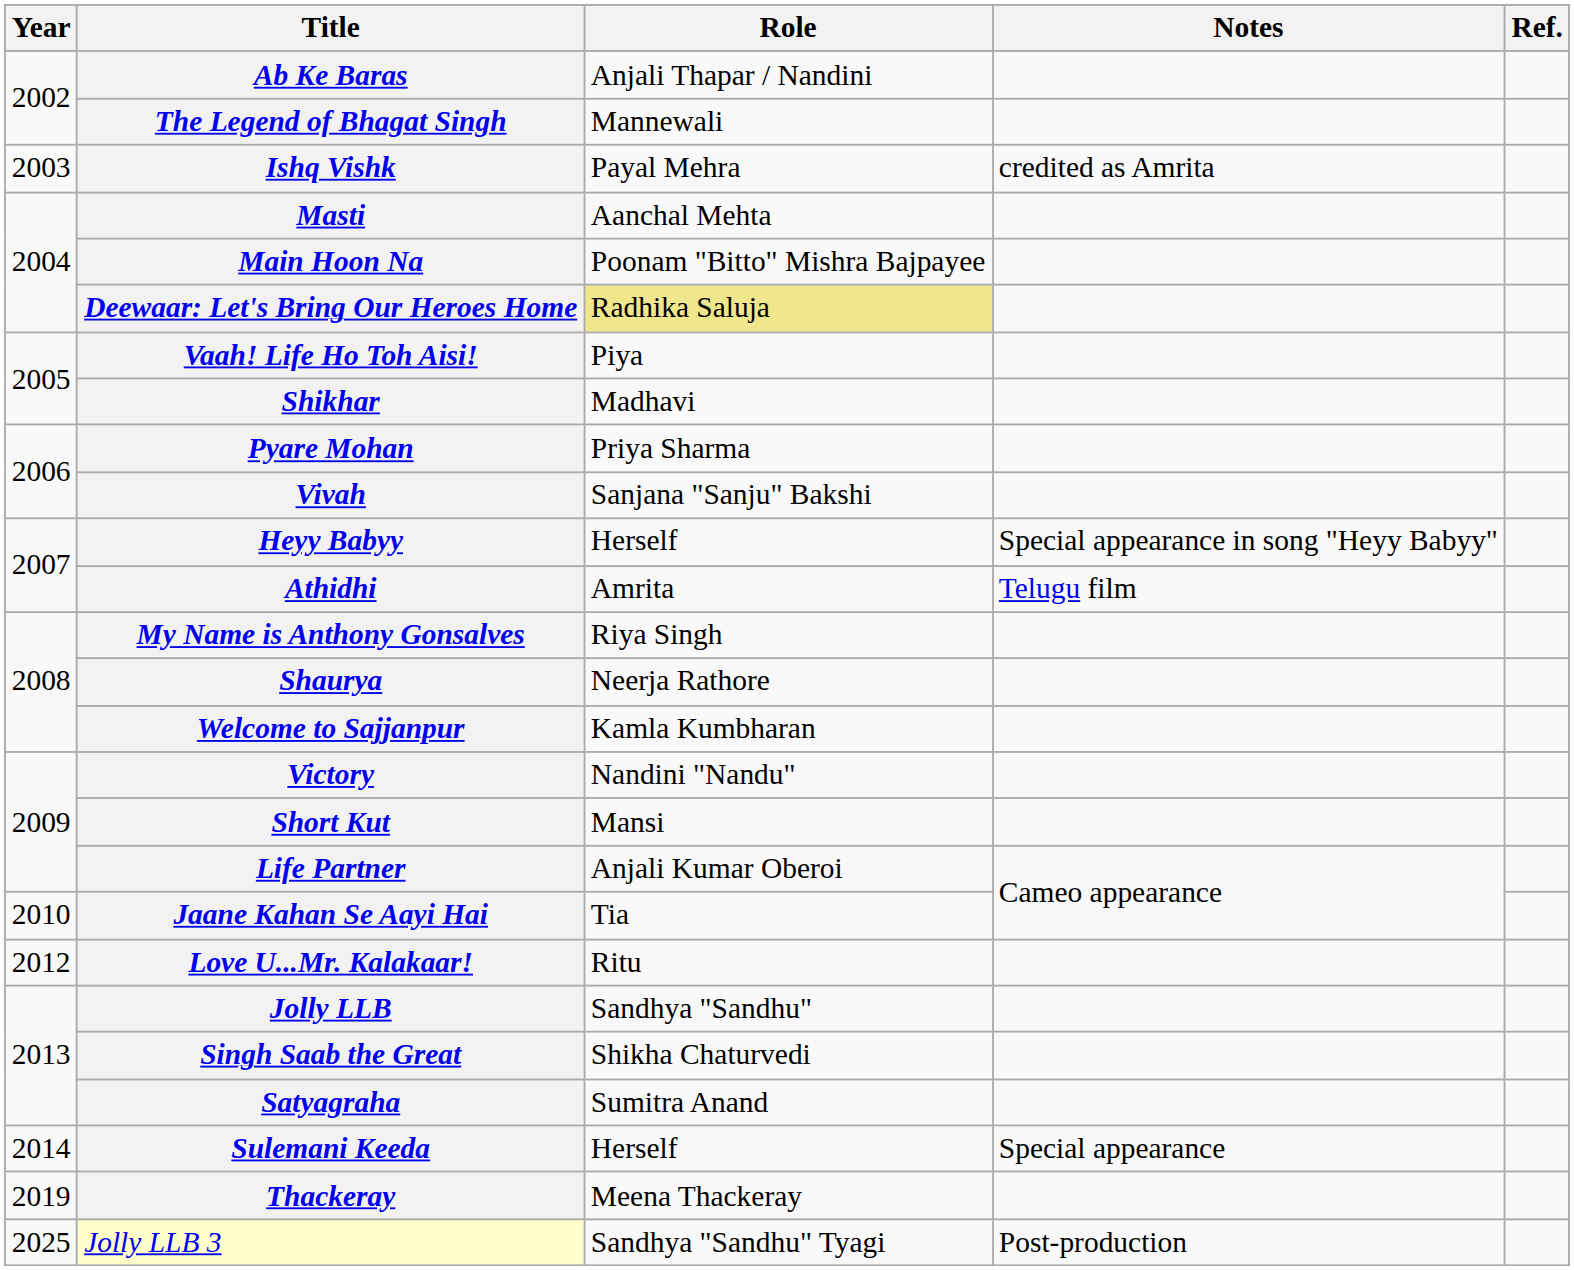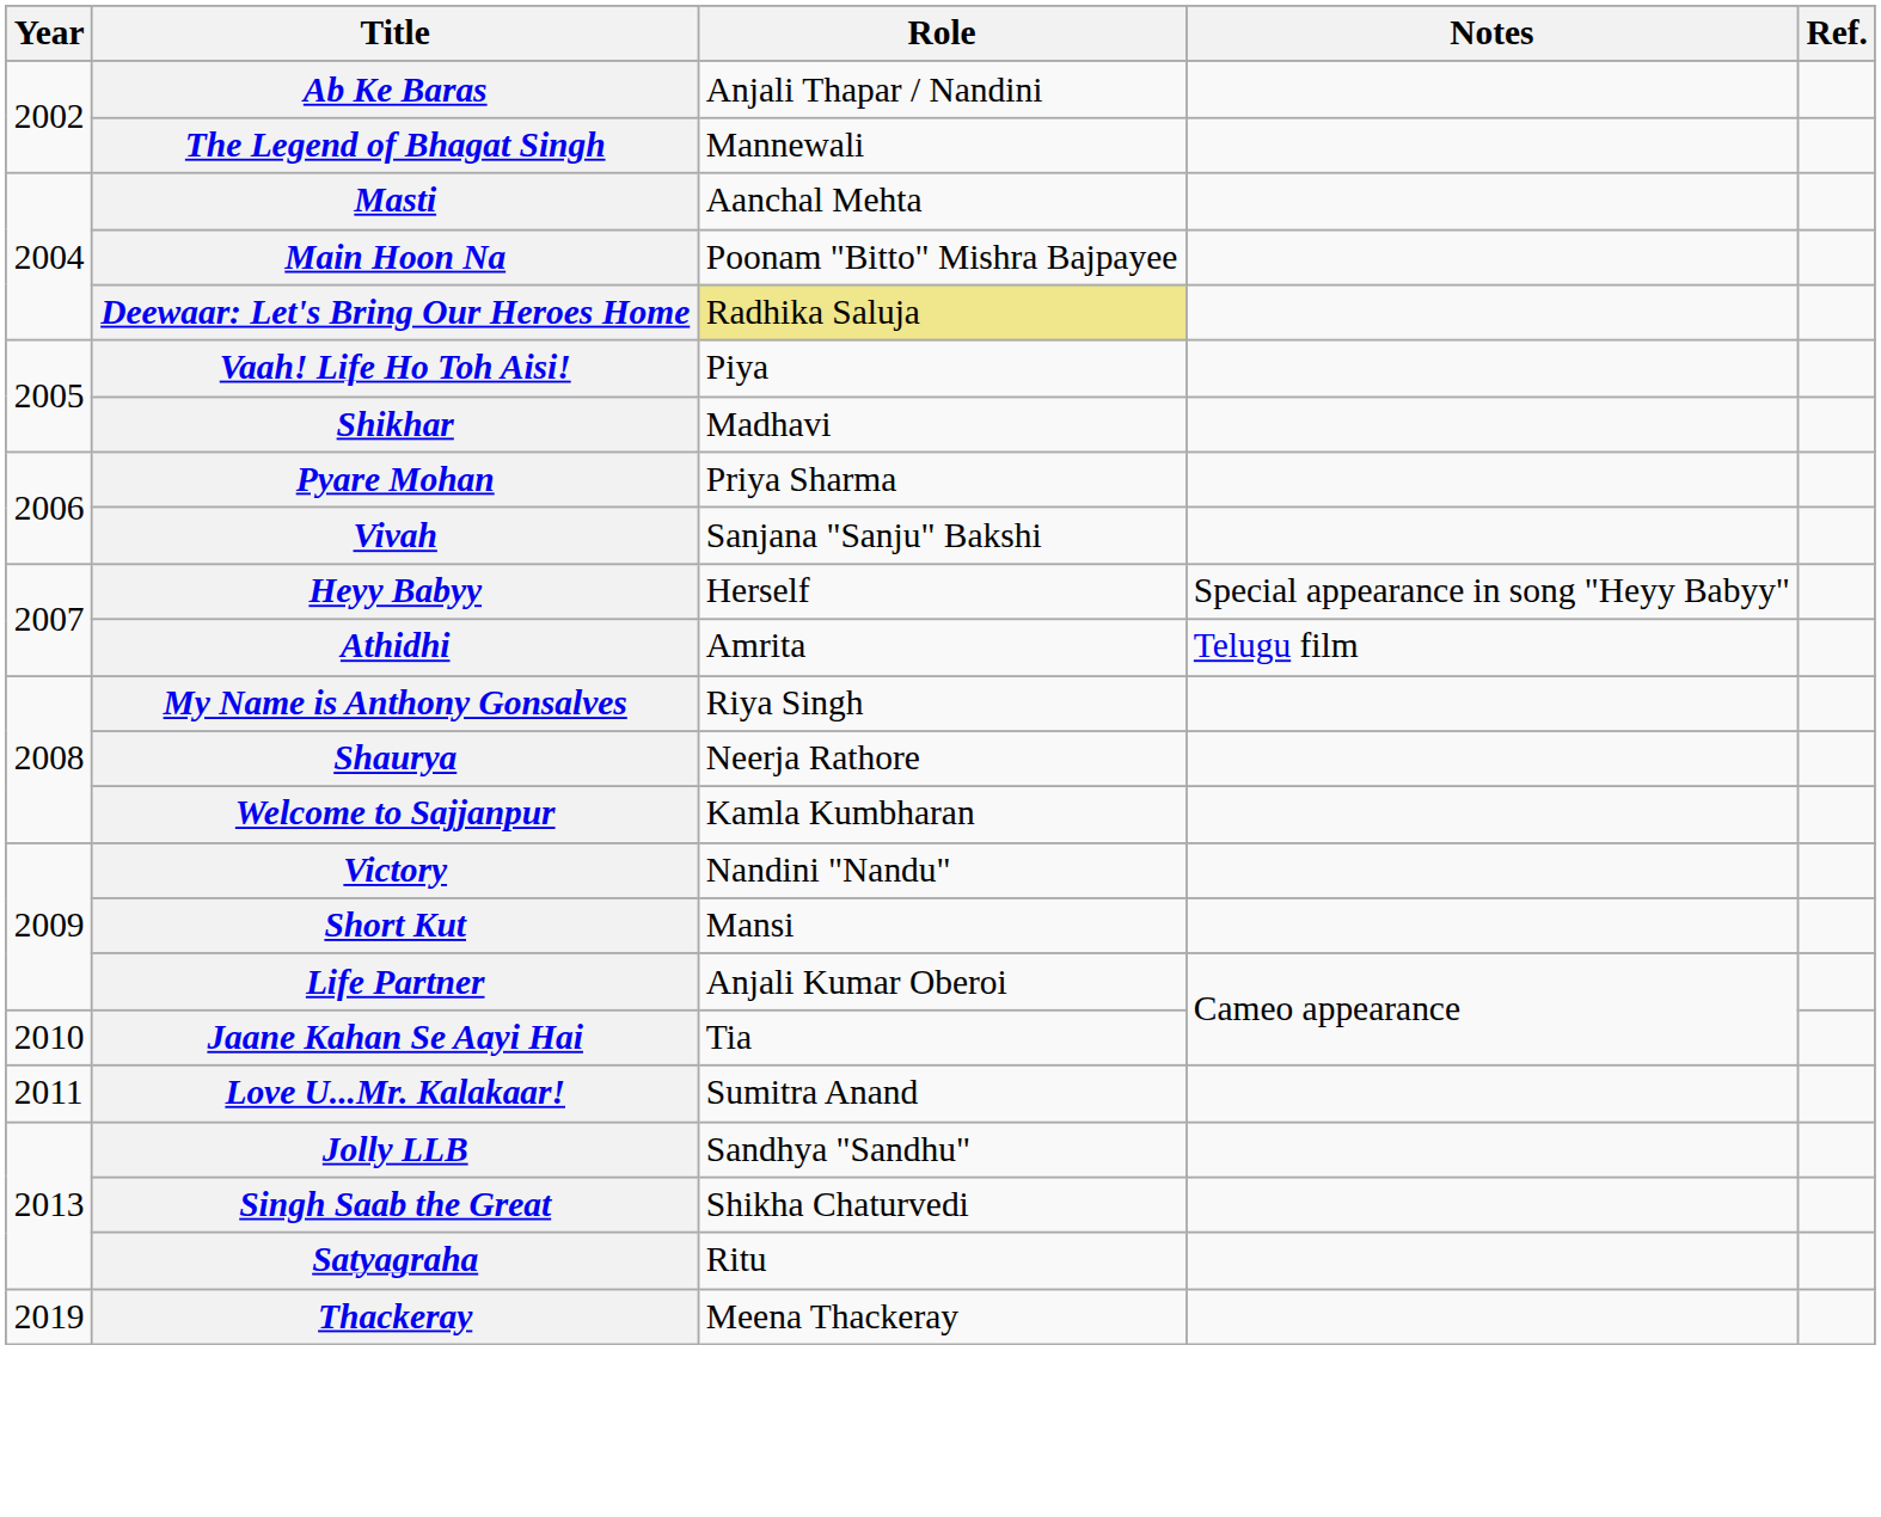- row: 2003 | Ishq Vishk | Payal Mehra | credited as Amrita
Love U...Mr. Kalakaar! | Year: 2012 -> 2011
Love U...Mr. Kalakaar! | Role: Ritu -> Sumitra Anand
Satyagraha | Role: Sumitra Anand -> Ritu
- row: 2014 | Sulemani Keeda | Herself | Special appearance
- row: 2025 | Jolly LLB 3 | Sandhya "Sandhu" Tyagi | Post-production
